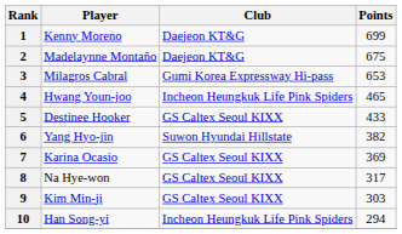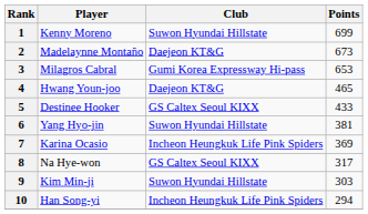1 | Club: Daejeon KT&G -> Suwon Hyundai Hillstate
2 | Points: 675 -> 673
4 | Club: Incheon Heungkuk Life Pink Spiders -> Daejeon KT&G
6 | Points: 382 -> 381
7 | Club: GS Caltex Seoul KIXX -> Incheon Heungkuk Life Pink Spiders
9 | Club: GS Caltex Seoul KIXX -> Suwon Hyundai Hillstate
